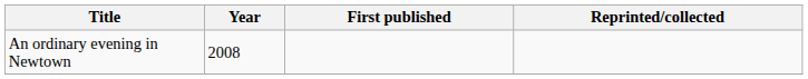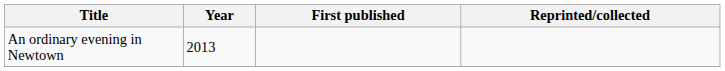An ordinary evening in Newtown | Year: 2008 -> 2013
